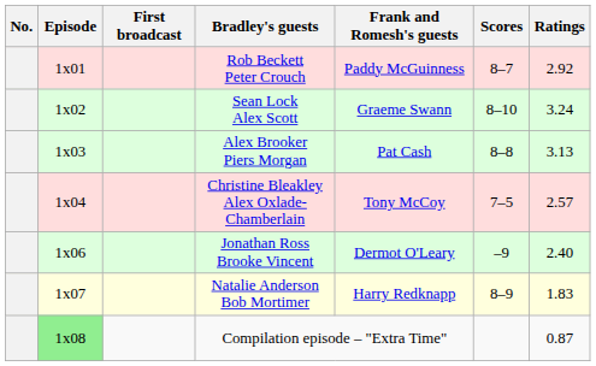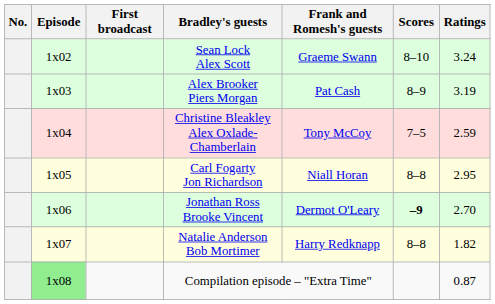- row: 1x01 | Rob Beckett Peter Crouch | Paddy McGuinness | 8–7 | 2.92
Alex Brooker Piers Morgan | Scores: 8–8 -> 8–9
Alex Brooker Piers Morgan | Ratings: 3.13 -> 3.19
Christine Bleakley Alex Oxlade-Chamberlain | Ratings: 2.57 -> 2.59
+ row: 1x05 | Carl Fogarty Jon Richardson | Niall Horan | 8–8 | 2.95
Jonathan Ross Brooke Vincent | Scores: normal -> bold
Jonathan Ross Brooke Vincent | Ratings: 2.40 -> 2.70
Natalie Anderson Bob Mortimer | Scores: 8–9 -> 8–8
Natalie Anderson Bob Mortimer | Ratings: 1.83 -> 1.82
